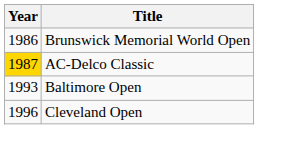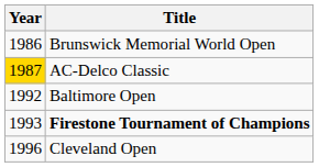Baltimore Open | Year: 1993 -> 1992
+ row: 1993 | Firestone Tournament of Champions
